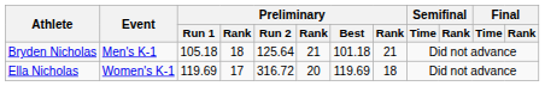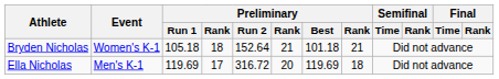Bryden Nicholas | Event: Men's K-1 -> Women's K-1
Bryden Nicholas | Preliminary / Run 2: 125.64 -> 152.64
Ella Nicholas | Event: Women's K-1 -> Men's K-1
